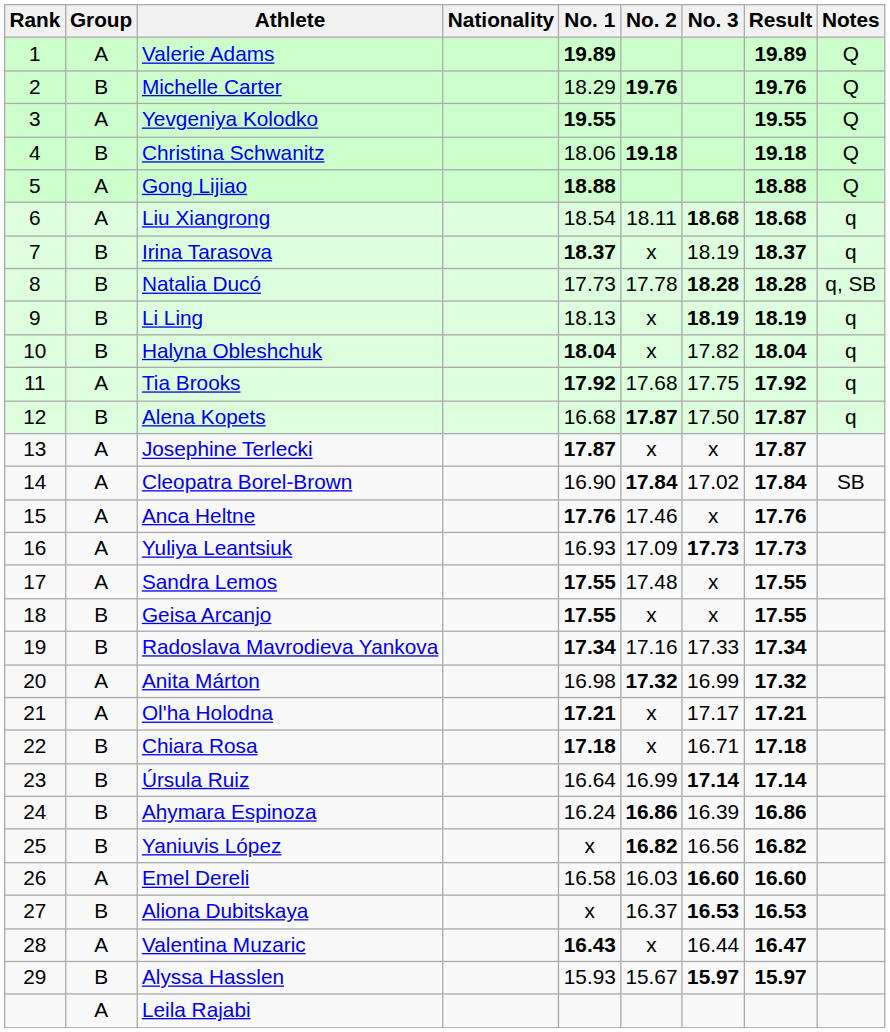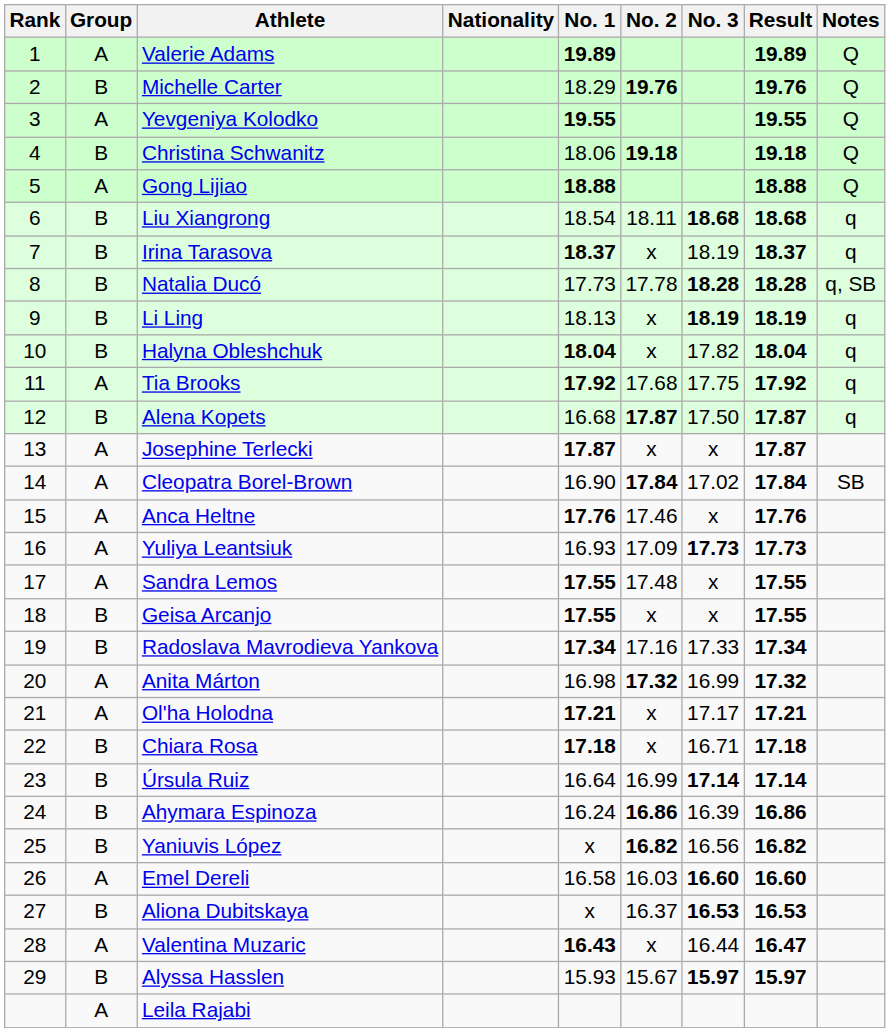Liu Xiangrong | Group: A -> B
